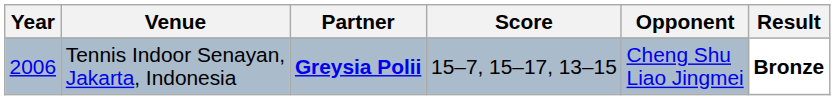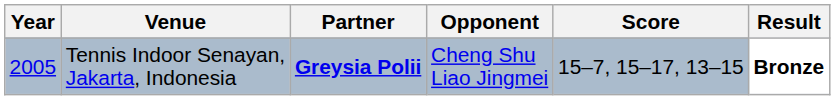columns swapped: Opponent <-> Score
Tennis Indoor Senayan, Jakarta, Indonesia | Year: 2006 -> 2005
